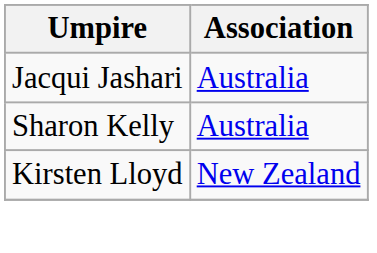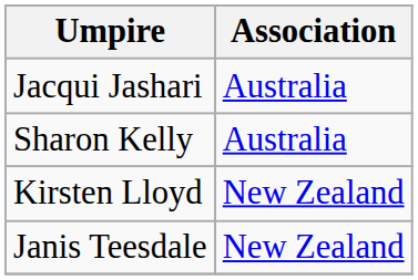+ row: Janis Teesdale | New Zealand
